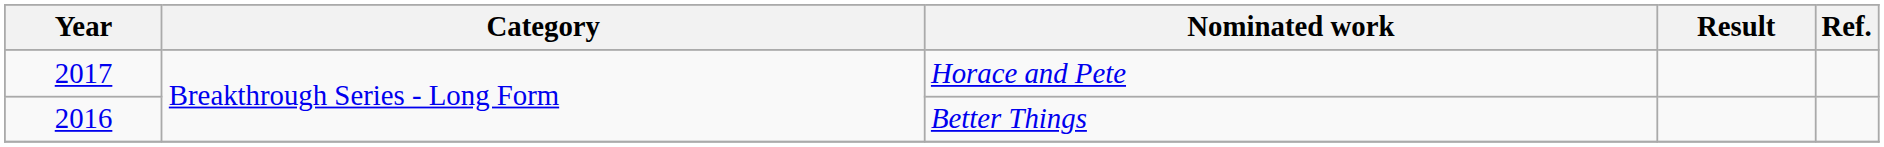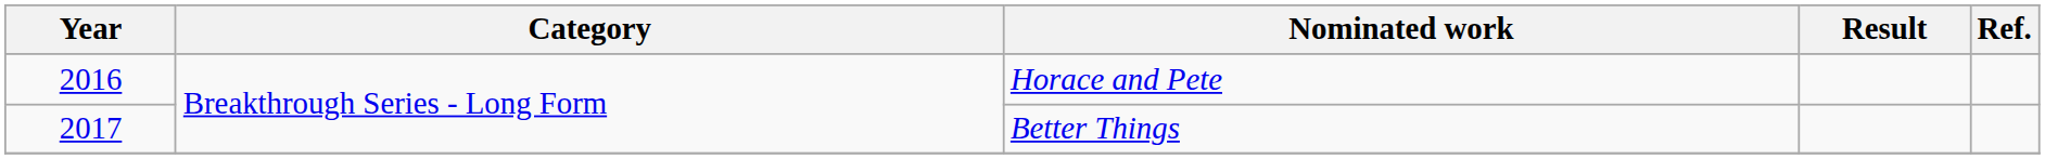Horace and Pete | Year: 2017 -> 2016
Better Things | Year: 2016 -> 2017
